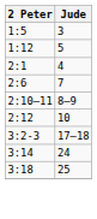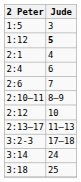1:12 | Jude: normal -> bold
+ row: 2:4 | 6
+ row: 2:13–17 | 11–13
